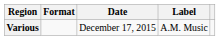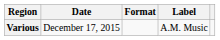columns swapped: Date <-> Format
